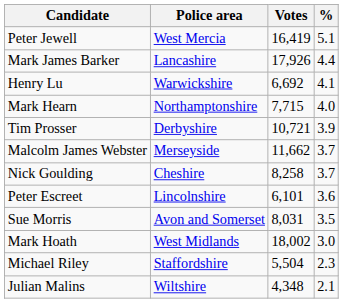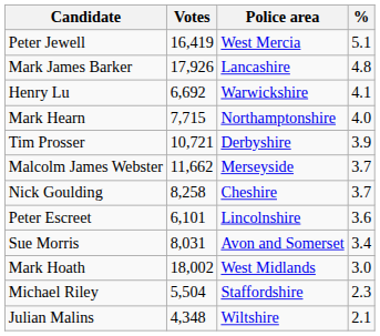columns swapped: Police area <-> Votes
Mark James Barker | %: 4.4 -> 4.8
Sue Morris | %: 3.5 -> 3.4
